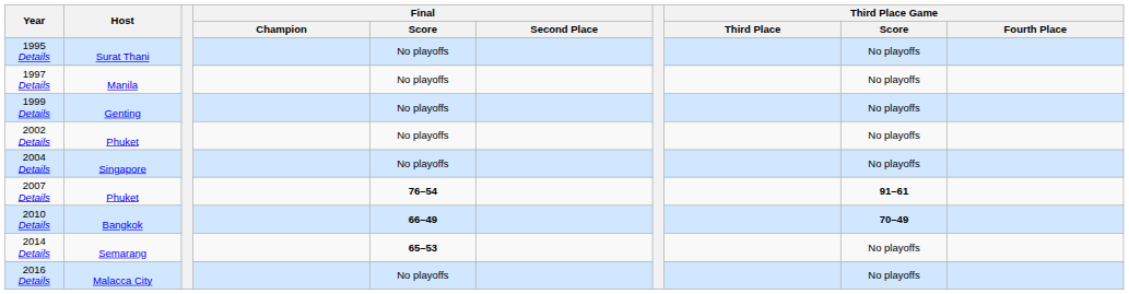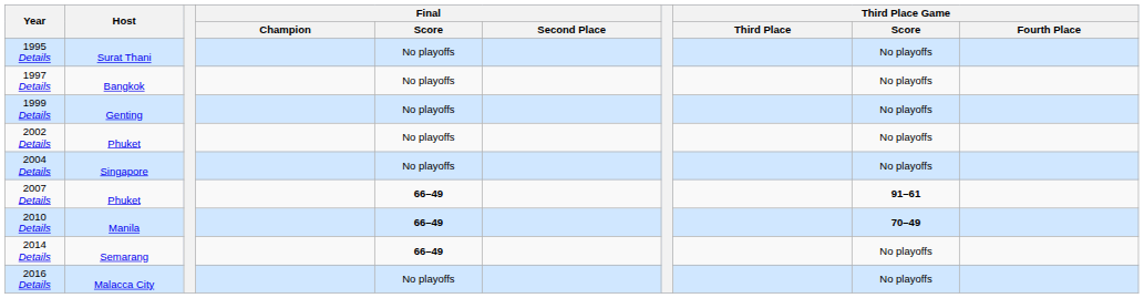1997 Details | Host: Manila -> Bangkok
2007 Details | Final / Score: 76–54 -> 66–49
2010 Details | Host: Bangkok -> Manila
2014 Details | Final / Score: 65–53 -> 66–49
